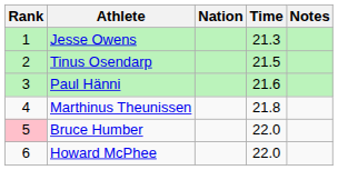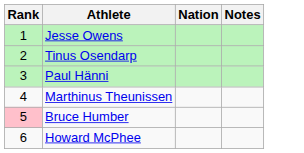- column: Time | 21.3 | 21.5 | 21.6 | 21.8 | 22.0 | 22.0
